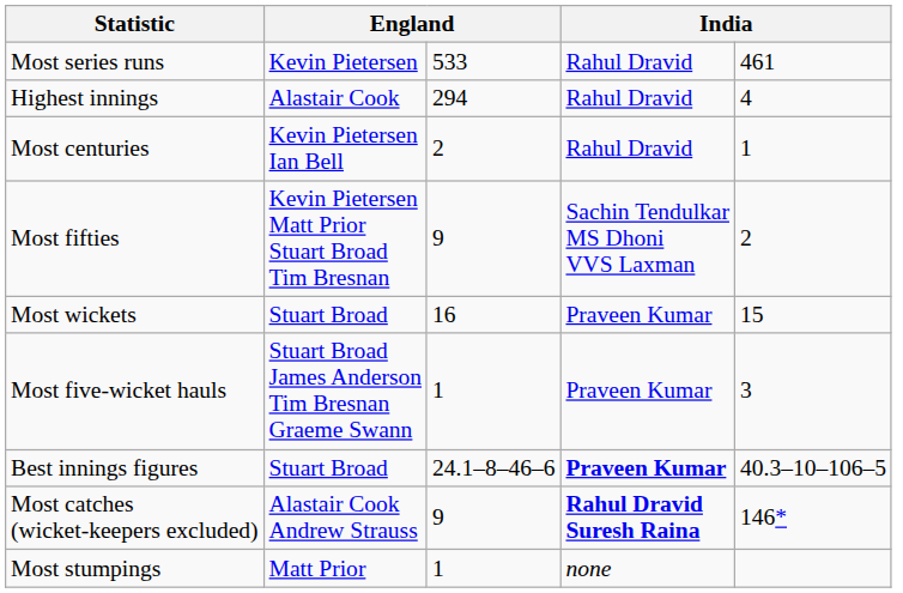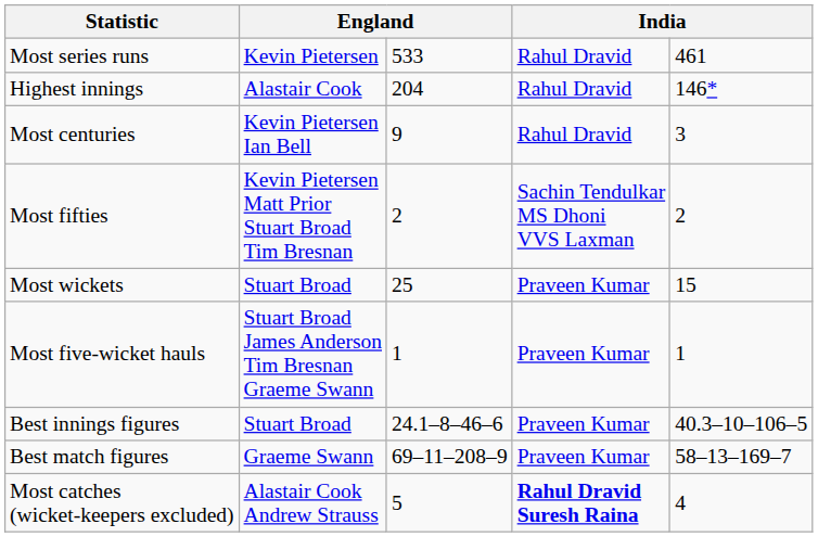Highest innings | column 3: 294 -> 204
Highest innings | column 5: 4 -> 146*
Most centuries | column 3: 2 -> 9
Most centuries | column 5: 1 -> 3
Most fifties | column 3: 9 -> 2
Most wickets | column 3: 16 -> 25
Most five-wicket hauls | column 5: 3 -> 1
Best innings figures | column 4: bold -> normal
+ row: Best match figures | Graeme Swann | 69–11–208–9 | Praveen Kumar | 58–13–169–7
Most catches (wicket-keepers excluded) | column 3: 9 -> 5
Most catches (wicket-keepers excluded) | column 5: 146* -> 4
- row: Most stumpings | Matt Prior | 1 | none
